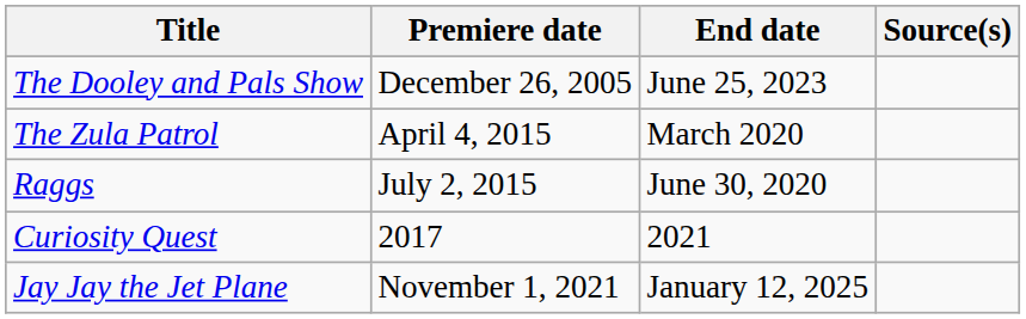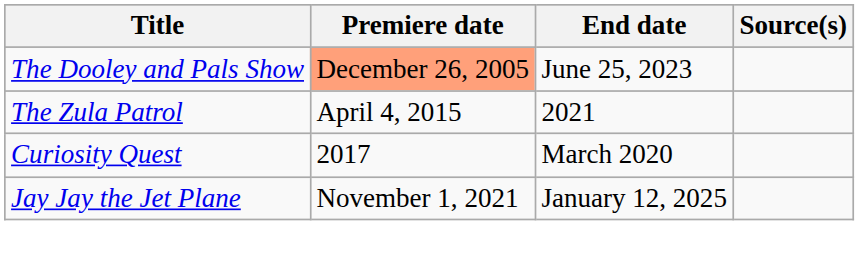The Dooley and Pals Show | Premiere date: no background -> lightsalmon background
The Zula Patrol | End date: March 2020 -> 2021
- row: Raggs | July 2, 2015 | June 30, 2020
Curiosity Quest | End date: 2021 -> March 2020
